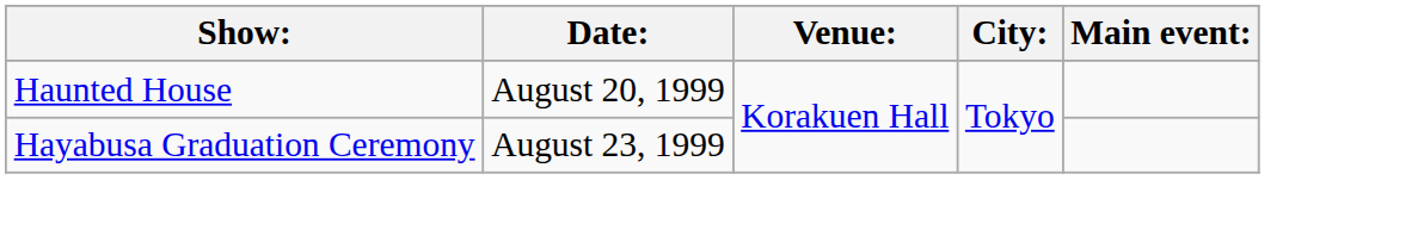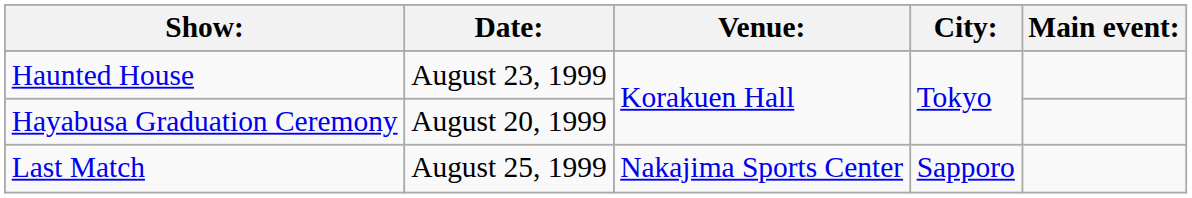Haunted House | Date:: August 20, 1999 -> August 23, 1999
Hayabusa Graduation Ceremony | Date:: August 23, 1999 -> August 20, 1999
+ row: Last Match | August 25, 1999 | Nakajima Sports Center | Sapporo
